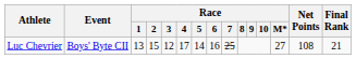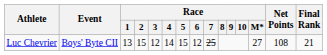Luc Chevrier | Race / 4: 17 -> 14
Luc Chevrier | Race / 5: 14 -> 15
Luc Chevrier | Race / 6: 16 -> 12
